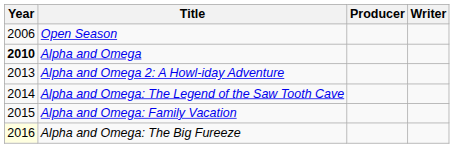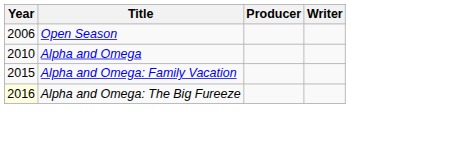Alpha and Omega | Year: bold -> normal
- row: 2013 | Alpha and Omega 2: A Howl-iday Adventure
- row: 2014 | Alpha and Omega: The Legend of the Saw Tooth Cave
